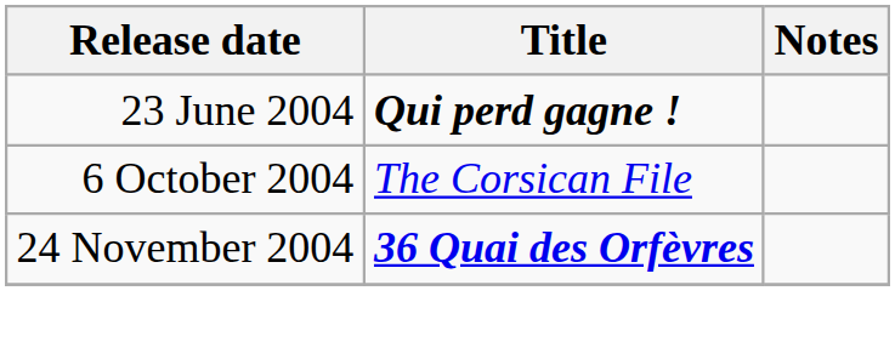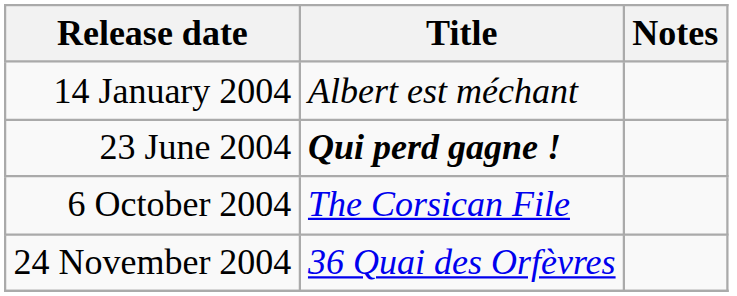+ row: 14 January 2004 | Albert est méchant
24 November 2004 | Title: bold -> normal
